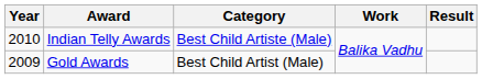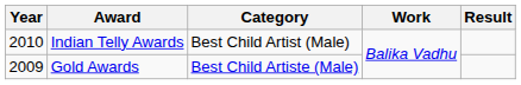Indian Telly Awards | Category: Best Child Artiste (Male) -> Best Child Artist (Male)
Gold Awards | Category: Best Child Artist (Male) -> Best Child Artiste (Male)
